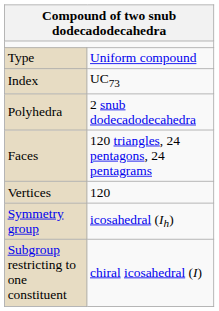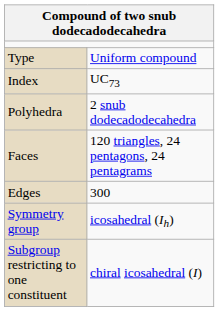+ row: Edges | 300
- row: Vertices | 120
